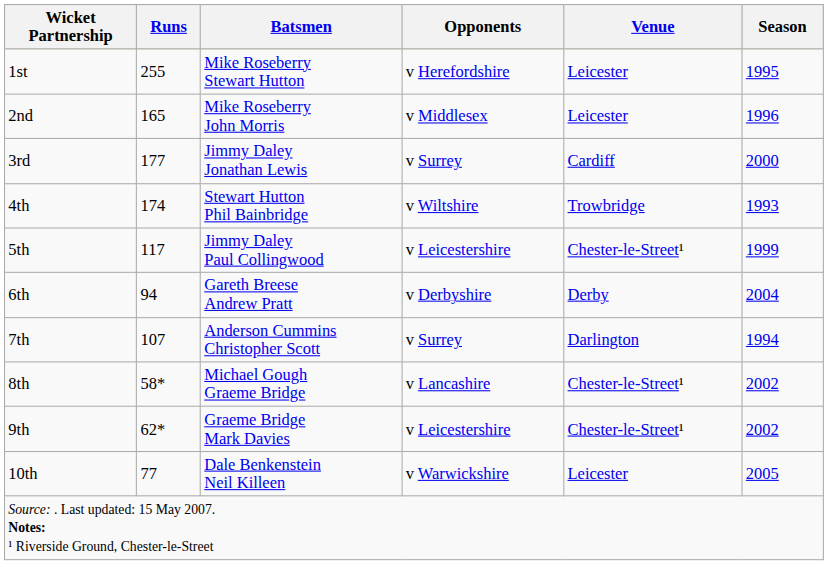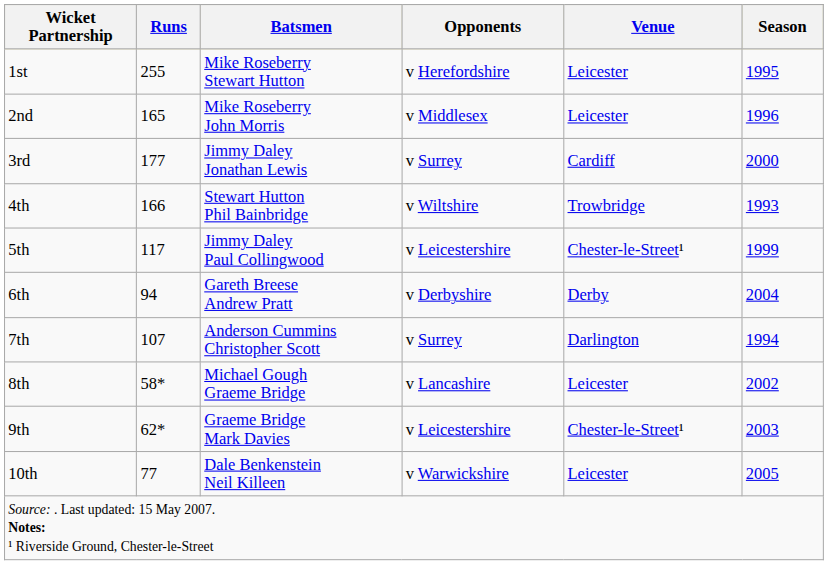4th | Runs: 174 -> 166
8th | Venue: Chester-le-Street¹ -> Leicester
9th | Season: 2002 -> 2003
